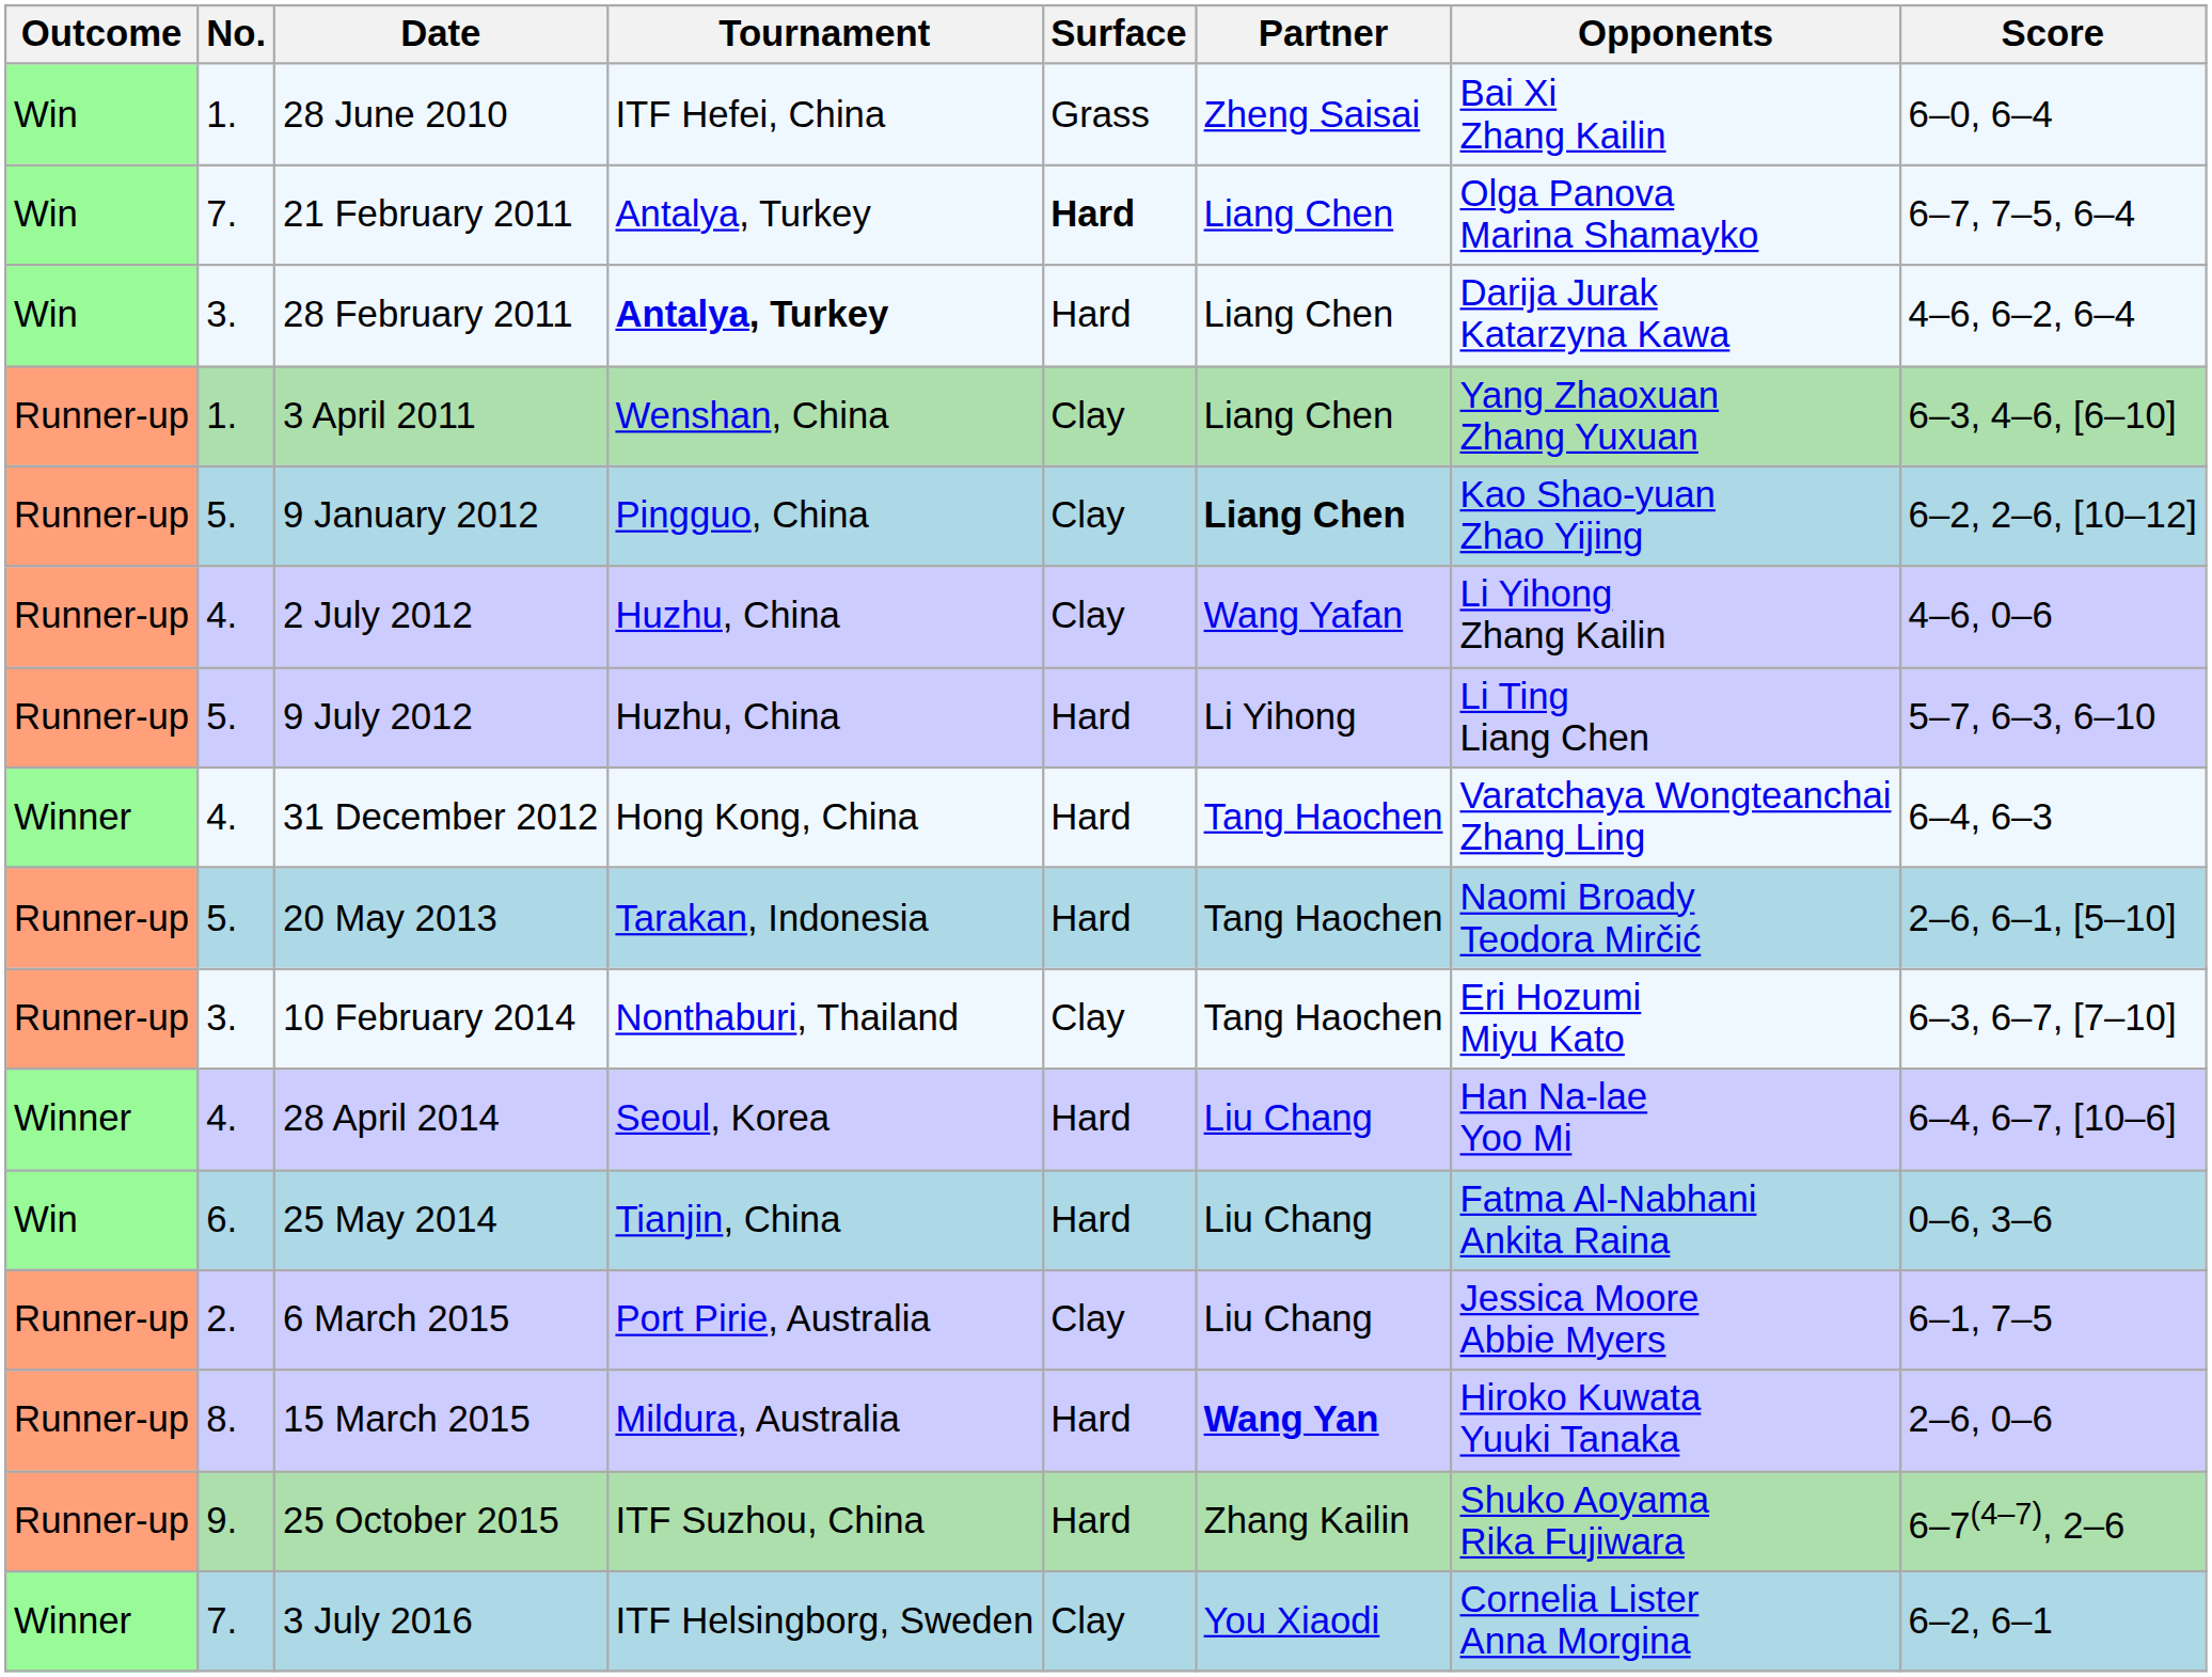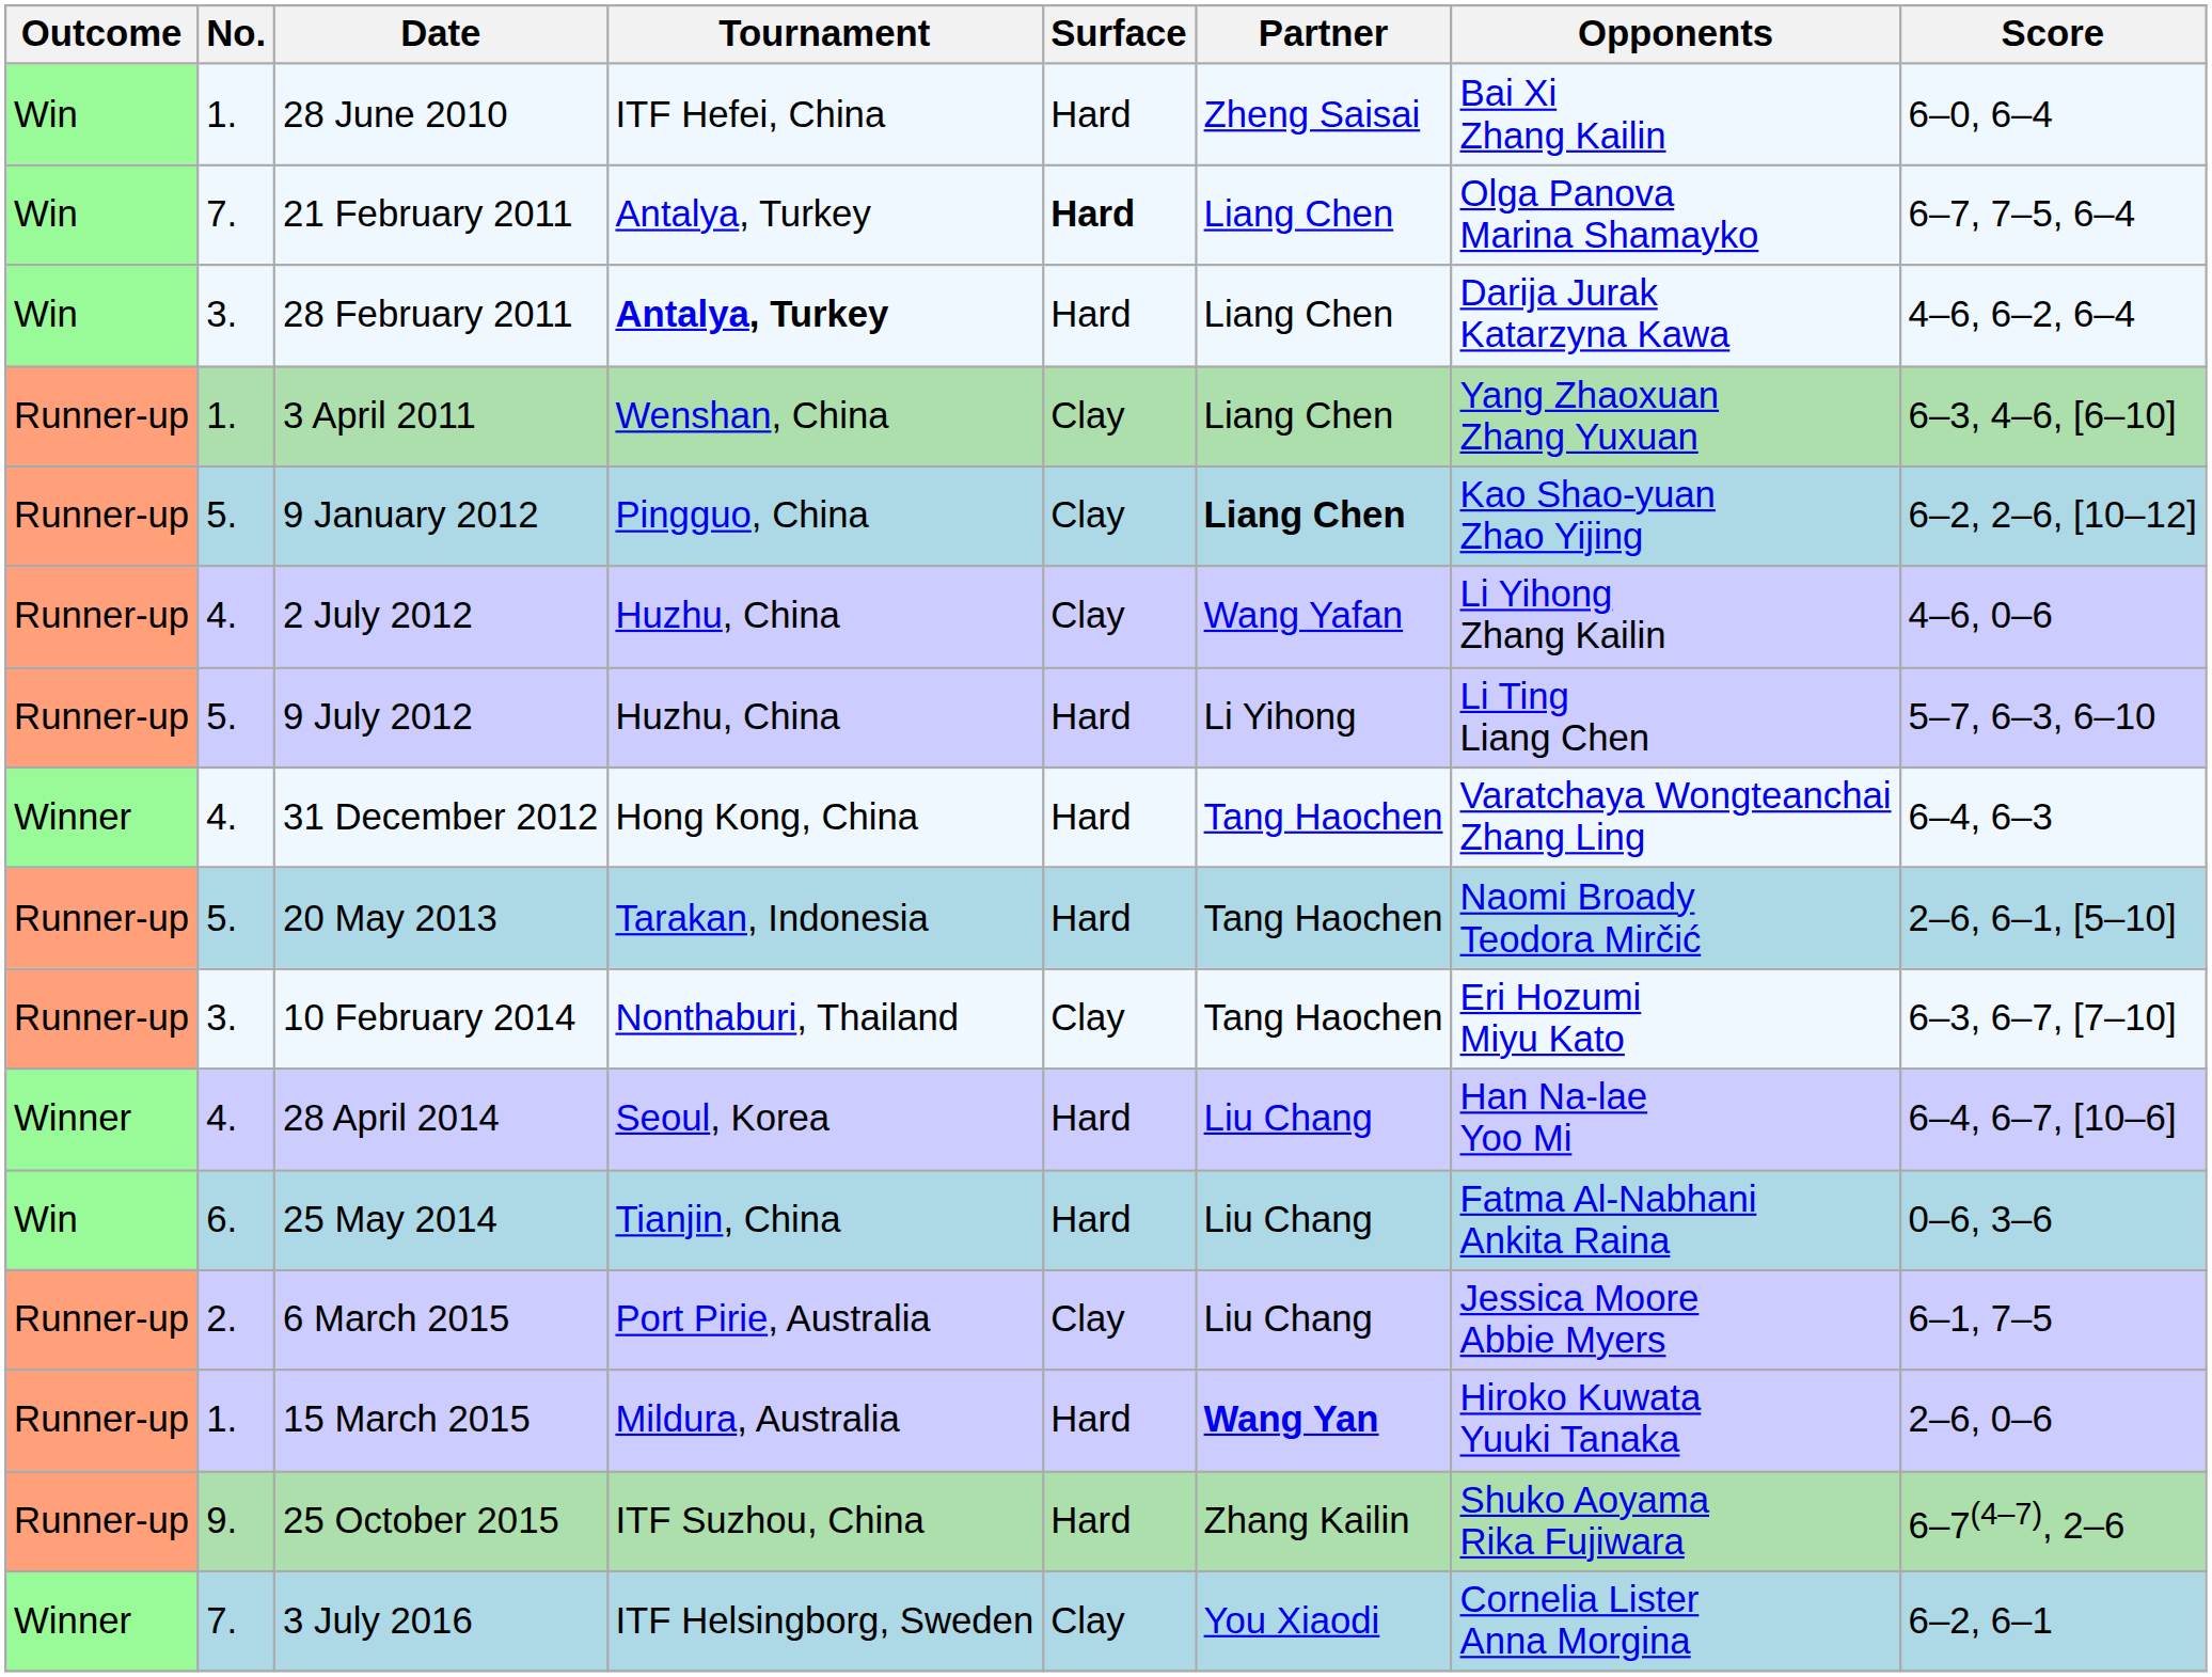28 June 2010 | Surface: Grass -> Hard
15 March 2015 | No.: 8. -> 1.
